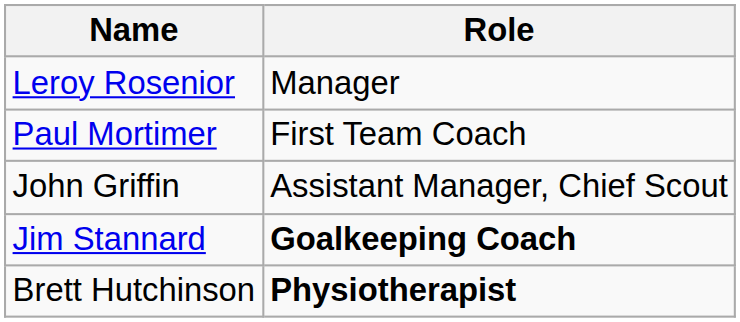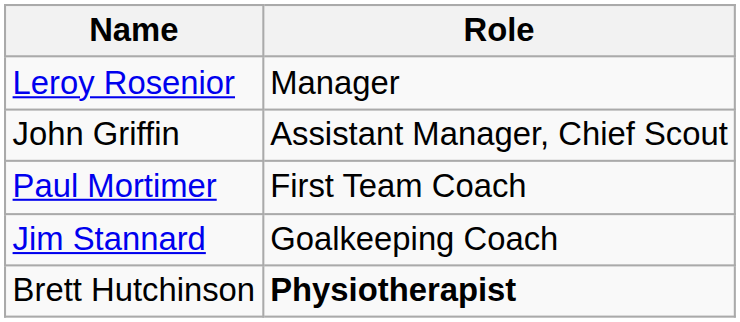rows swapped: John Griffin <-> Paul Mortimer
Jim Stannard | Role: bold -> normal
